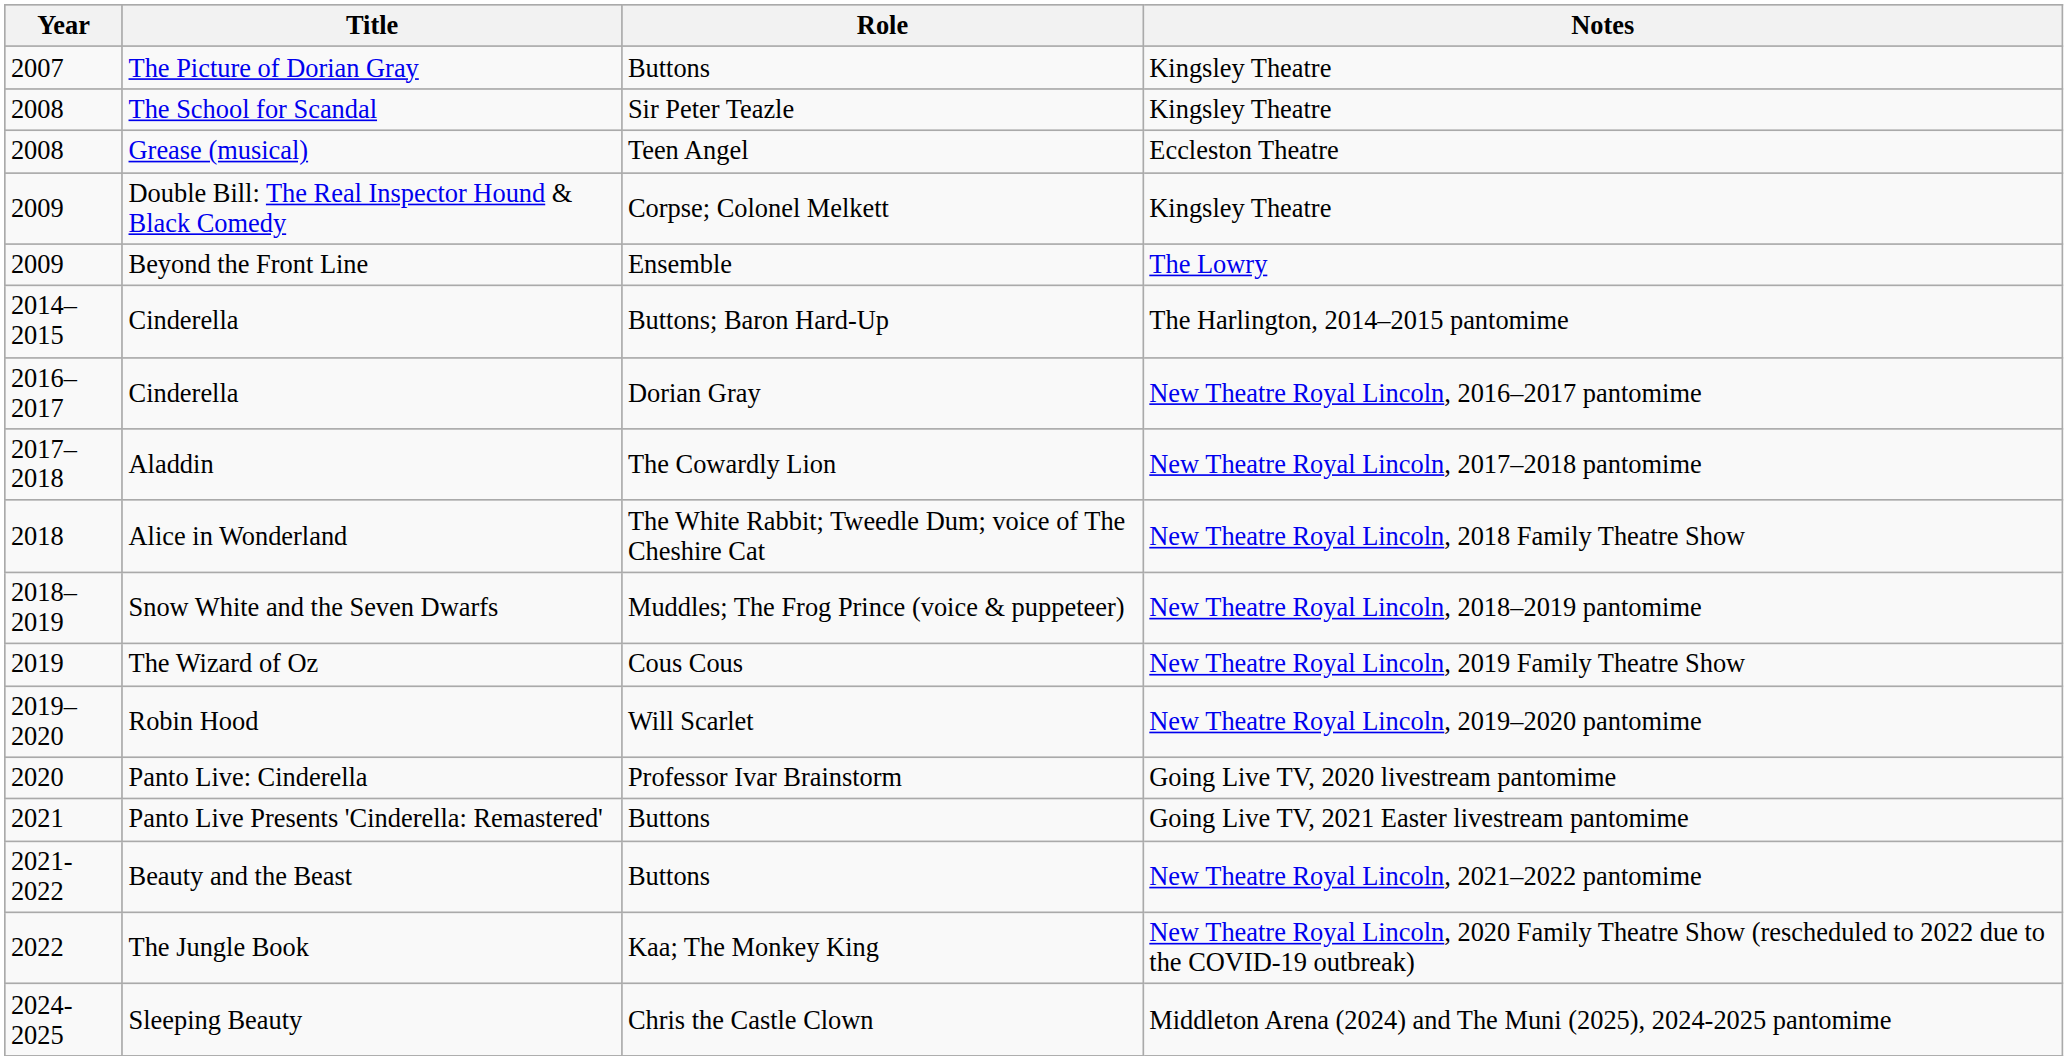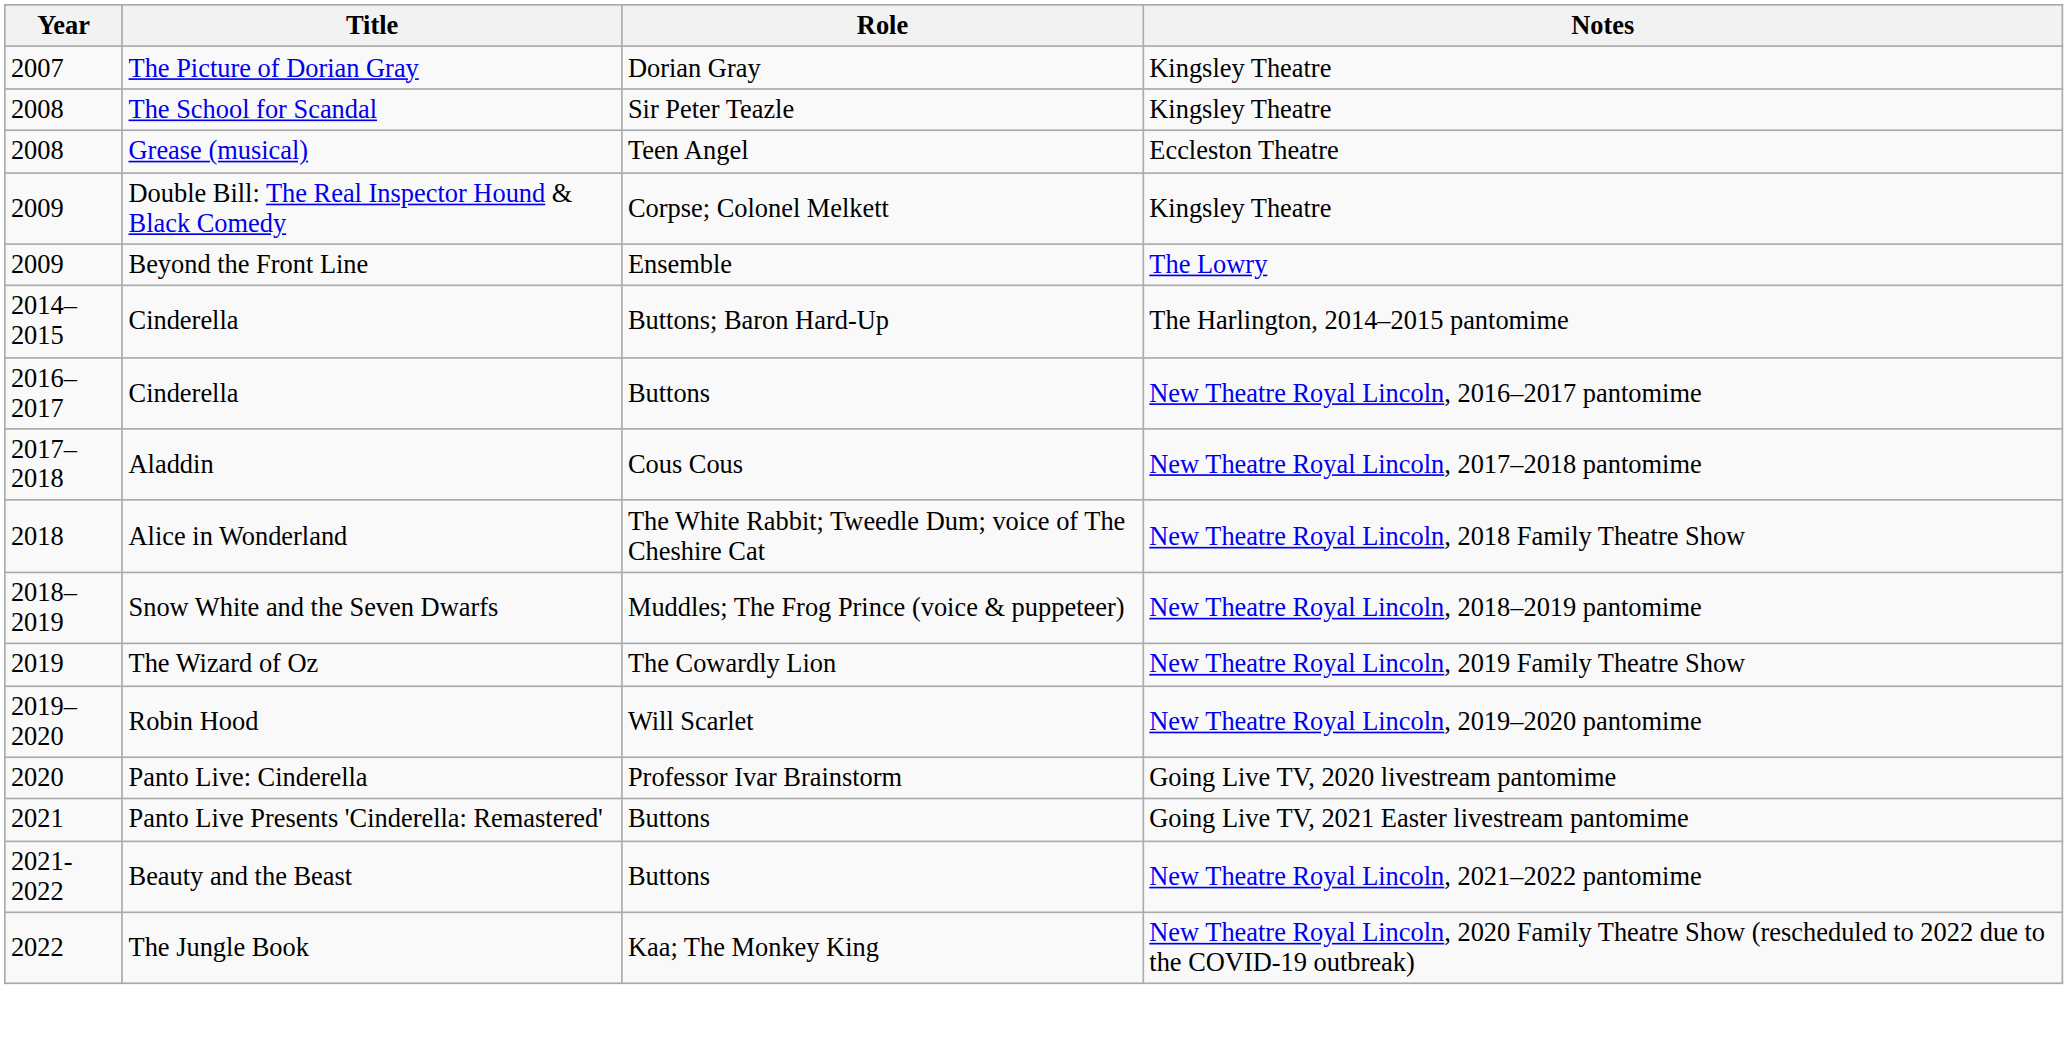The Picture of Dorian Gray | Role: Buttons -> Dorian Gray
2016–2017 / Cinderella | Role: Dorian Gray -> Buttons
Aladdin | Role: The Cowardly Lion -> Cous Cous
The Wizard of Oz | Role: Cous Cous -> The Cowardly Lion
- row: 2024-2025 | Sleeping Beauty | Chris the Castle Clown | Middleton Arena (2024) and The Muni (2025), 2024-2025 pantomime
